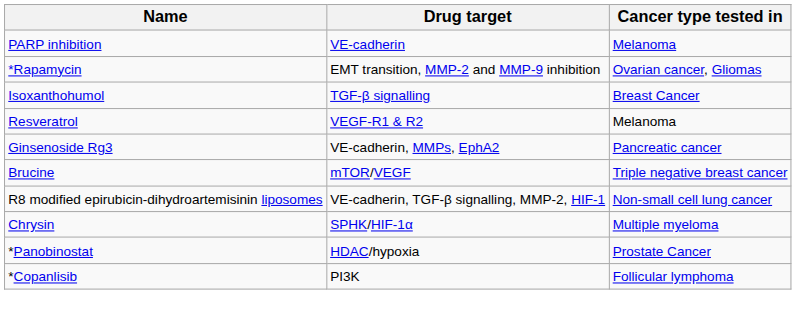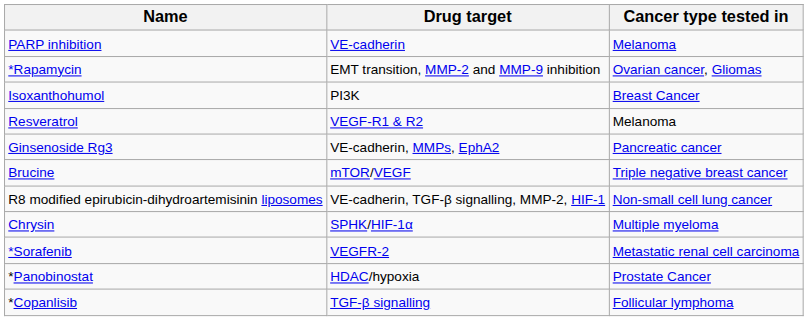Isoxanthohumol | Drug target: TGF-β signalling -> PI3K
+ row: *Sorafenib | VEGFR-2 | Metastatic renal cell carcinoma
*Copanlisib | Drug target: PI3K -> TGF-β signalling
